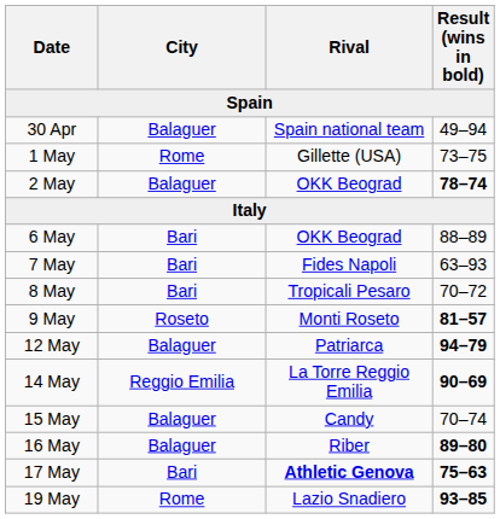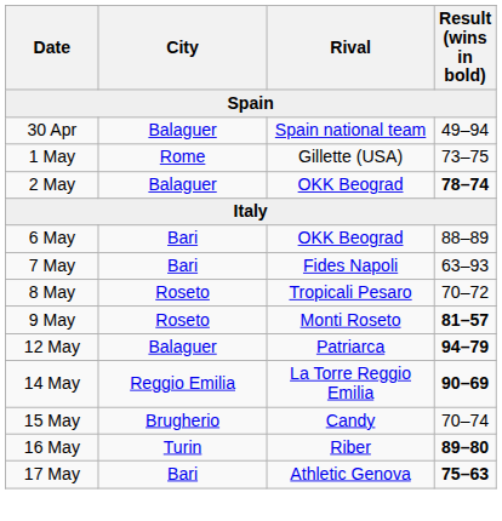8 May | City: Bari -> Roseto
15 May | City: Balaguer -> Brugherio
16 May | City: Balaguer -> Turin
17 May | Rival: bold -> normal
- row: 19 May | Rome | Lazio Snadiero | 93–85
